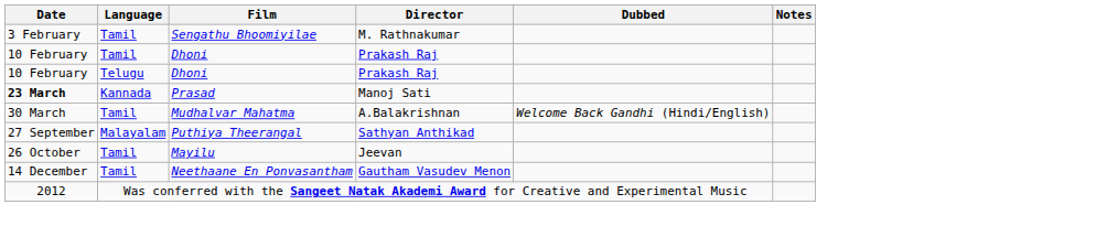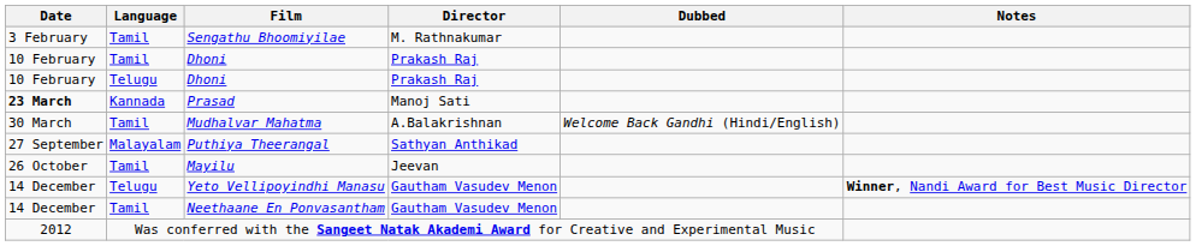+ row: 14 December | Telugu | Yeto Vellipoyindhi Manasu | Gautham Vasudev Menon | Winner, Nandi Award for Best Music Director
